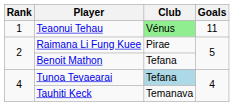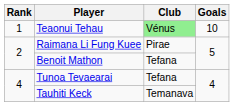Teaonui Tehau | Goals: 11 -> 10
Tunoa Tevaearai | Club: lightblue background -> no background
